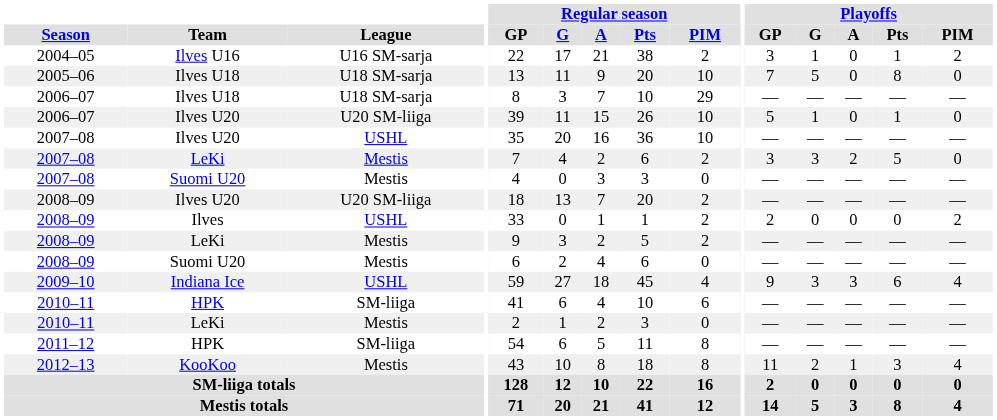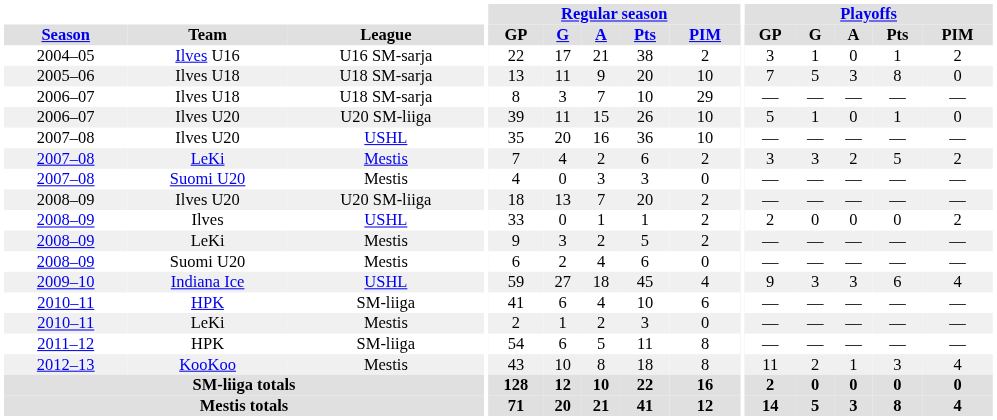2005–06 | Playoffs / A: 0 -> 3
2007–08 / LeKi | Playoffs / PIM: 0 -> 2
